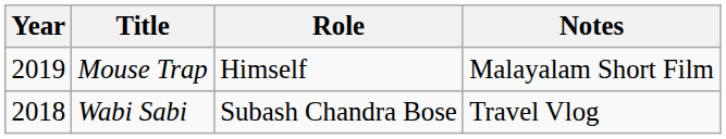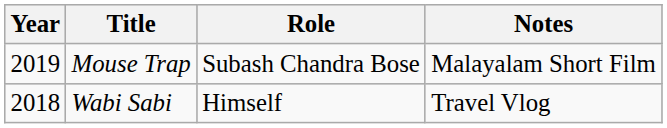Mouse Trap | Role: Himself -> Subash Chandra Bose
Wabi Sabi | Role: Subash Chandra Bose -> Himself
